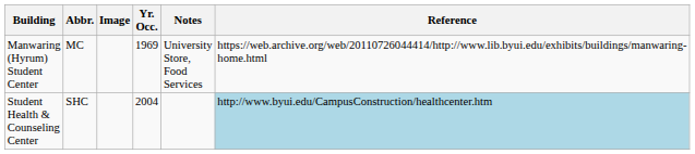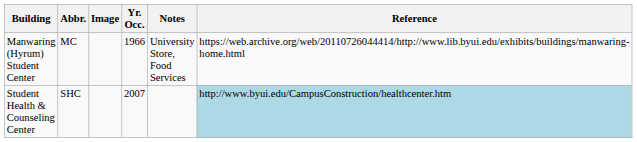Manwaring (Hyrum) Student Center | Yr. Occ.: 1969 -> 1966
Student Health & Counseling Center | Yr. Occ.: 2004 -> 2007
